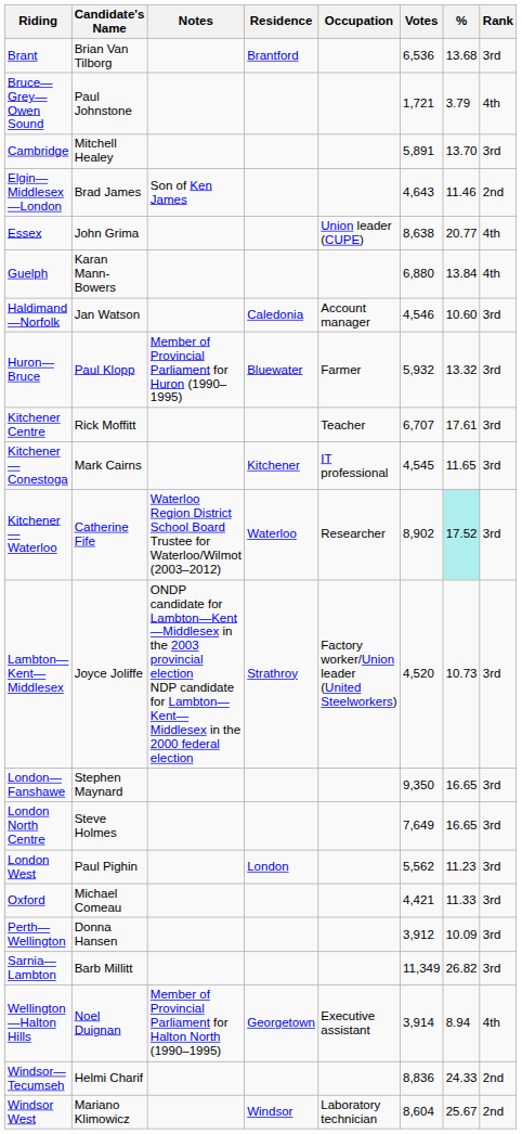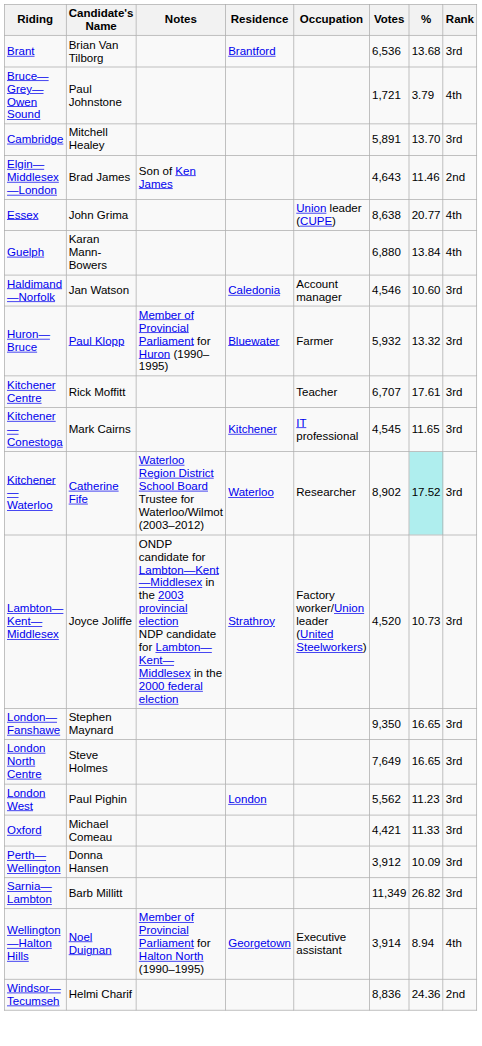Windsor—Tecumseh | %: 24.33 -> 24.36
- row: Windsor West | Mariano Klimowicz | Windsor | Laboratory technician | 8,604 | 25.67 | 2nd
